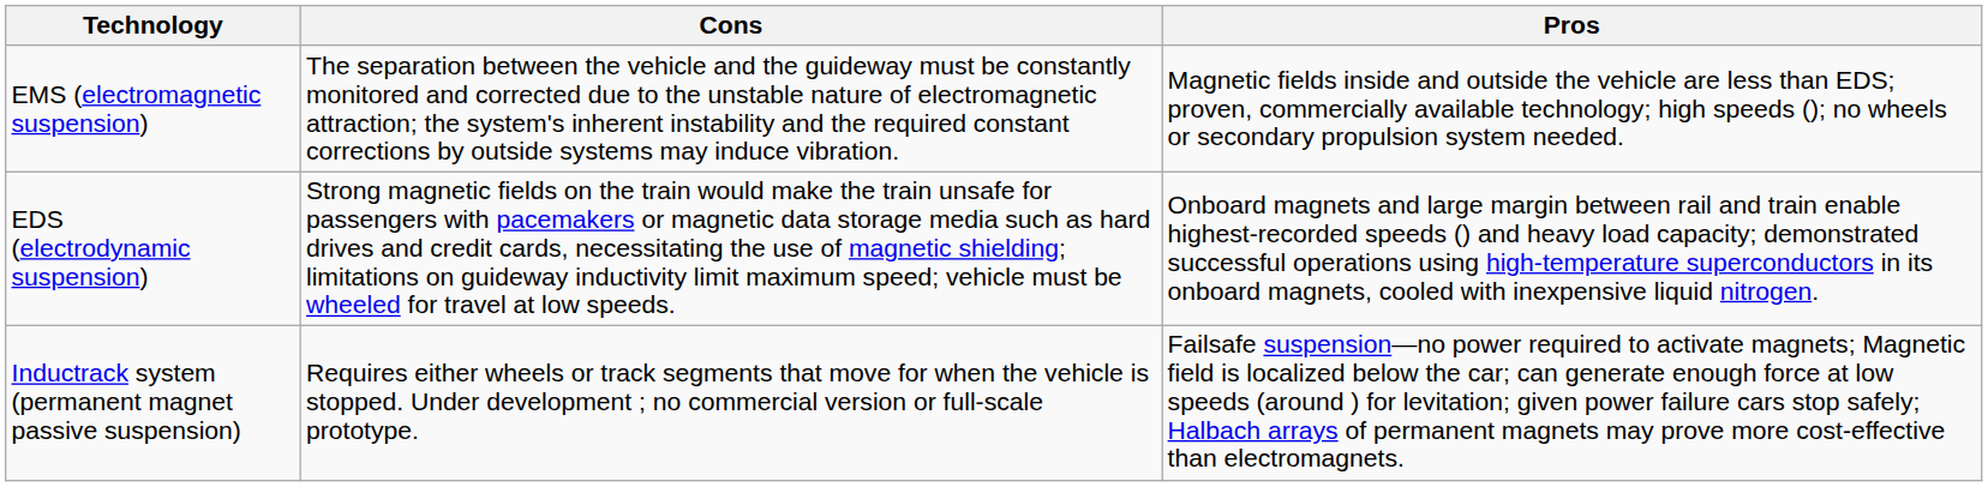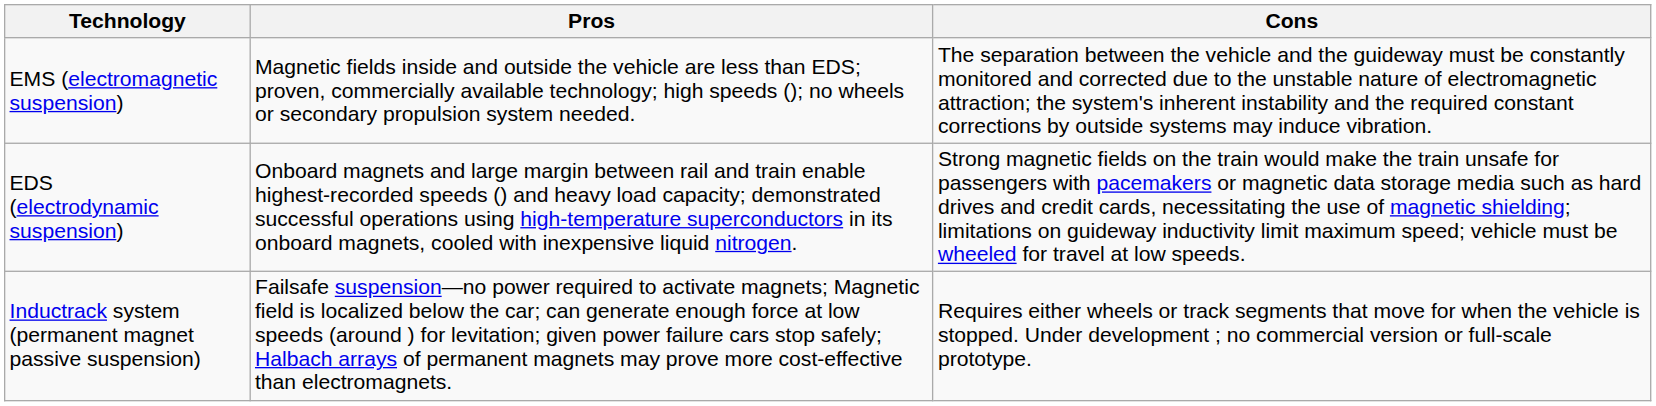columns swapped: Pros <-> Cons
